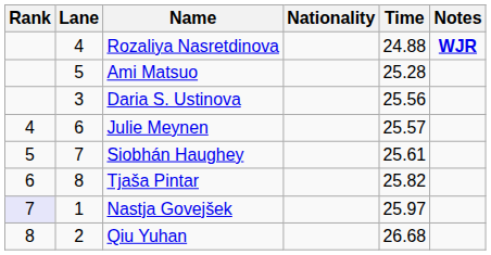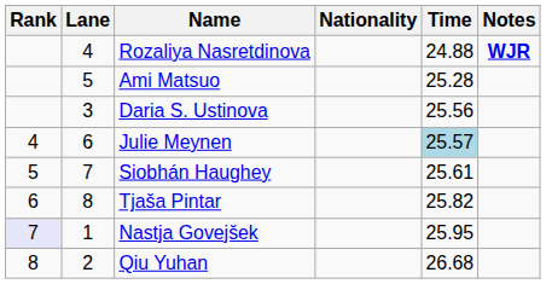Julie Meynen | Time: no background -> lightblue background
Nastja Govejšek | Time: 25.97 -> 25.95
